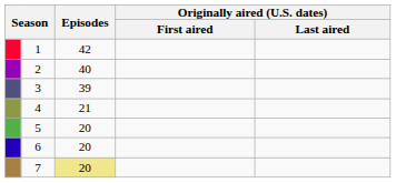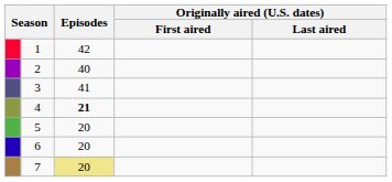3 | Episodes: 39 -> 41
4 | Episodes: normal -> bold
